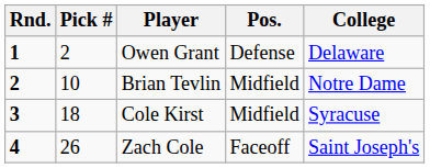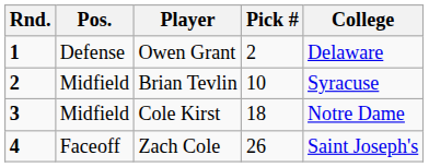columns swapped: Pick # <-> Pos.
Brian Tevlin | College: Notre Dame -> Syracuse
Cole Kirst | College: Syracuse -> Notre Dame
